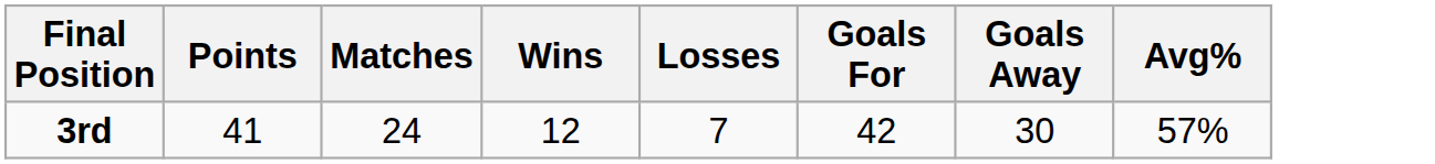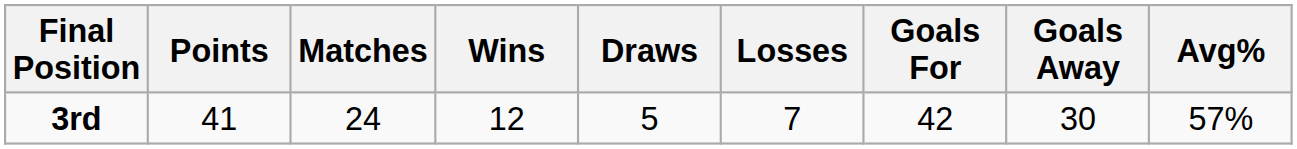+ column: Draws | 5
